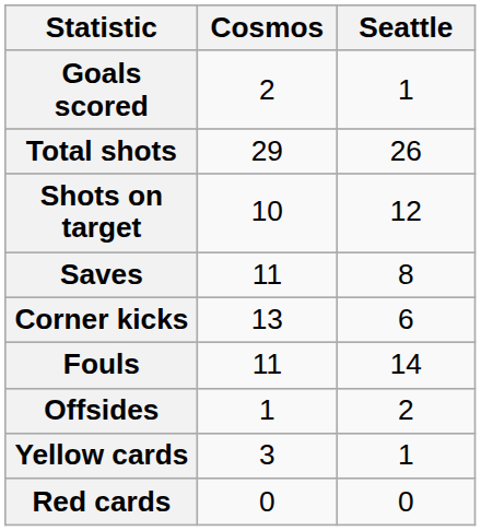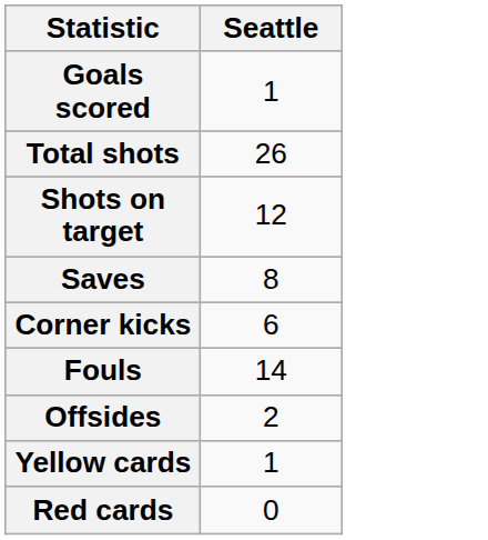- column: Cosmos | 2 | 29 | 10 | 11 | 13 | 11 | 1 | 3 | 0
